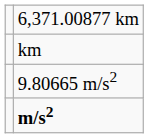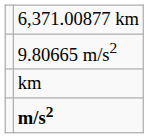rows swapped: 9.80665 m/s2 <-> km
